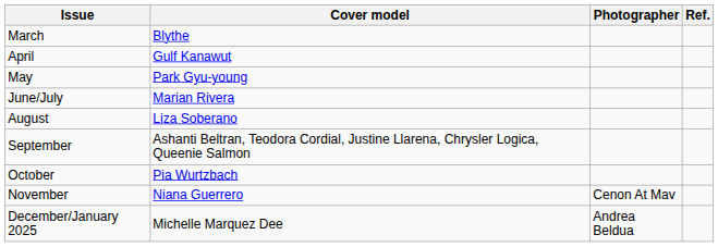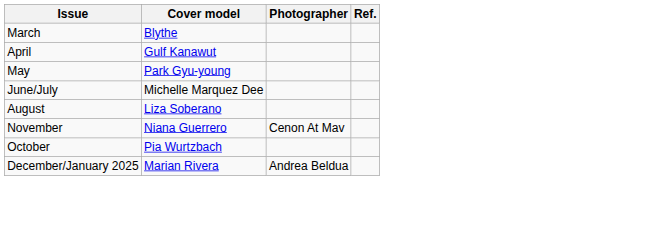June/July | Cover model: Marian Rivera -> Michelle Marquez Dee
- row: September | Ashanti Beltran, Teodora Cordial, Justine Llarena, Chrysler Logica, Queenie Salmon
rows swapped: October <-> November
December/January 2025 | Cover model: Michelle Marquez Dee -> Marian Rivera
